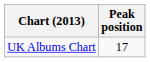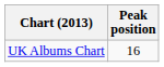UK Albums Chart | Peak position: 17 -> 16
